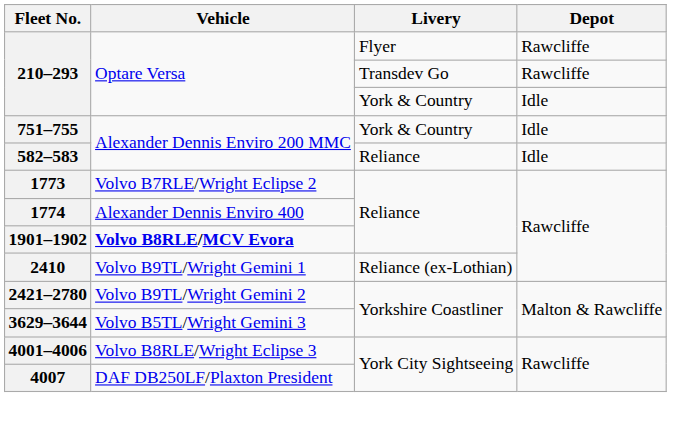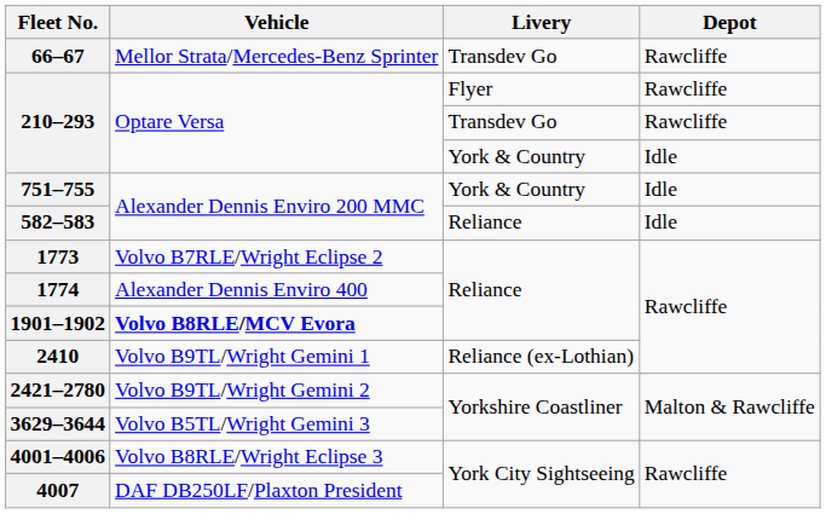+ row: 66–67 | Mellor Strata/Mercedes-Benz Sprinter | Transdev Go | Rawcliffe
